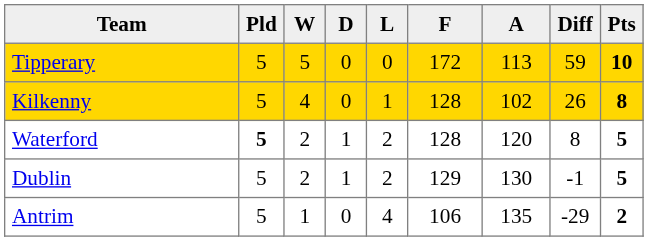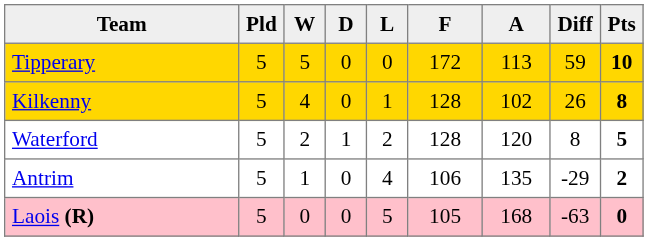Waterford | Pld: bold -> normal
- row: Dublin | 5 | 2 | 1 | 2 | 129 | 130 | -1 | 5
+ row: Laois (R) | 5 | 0 | 0 | 5 | 105 | 168 | -63 | 0
